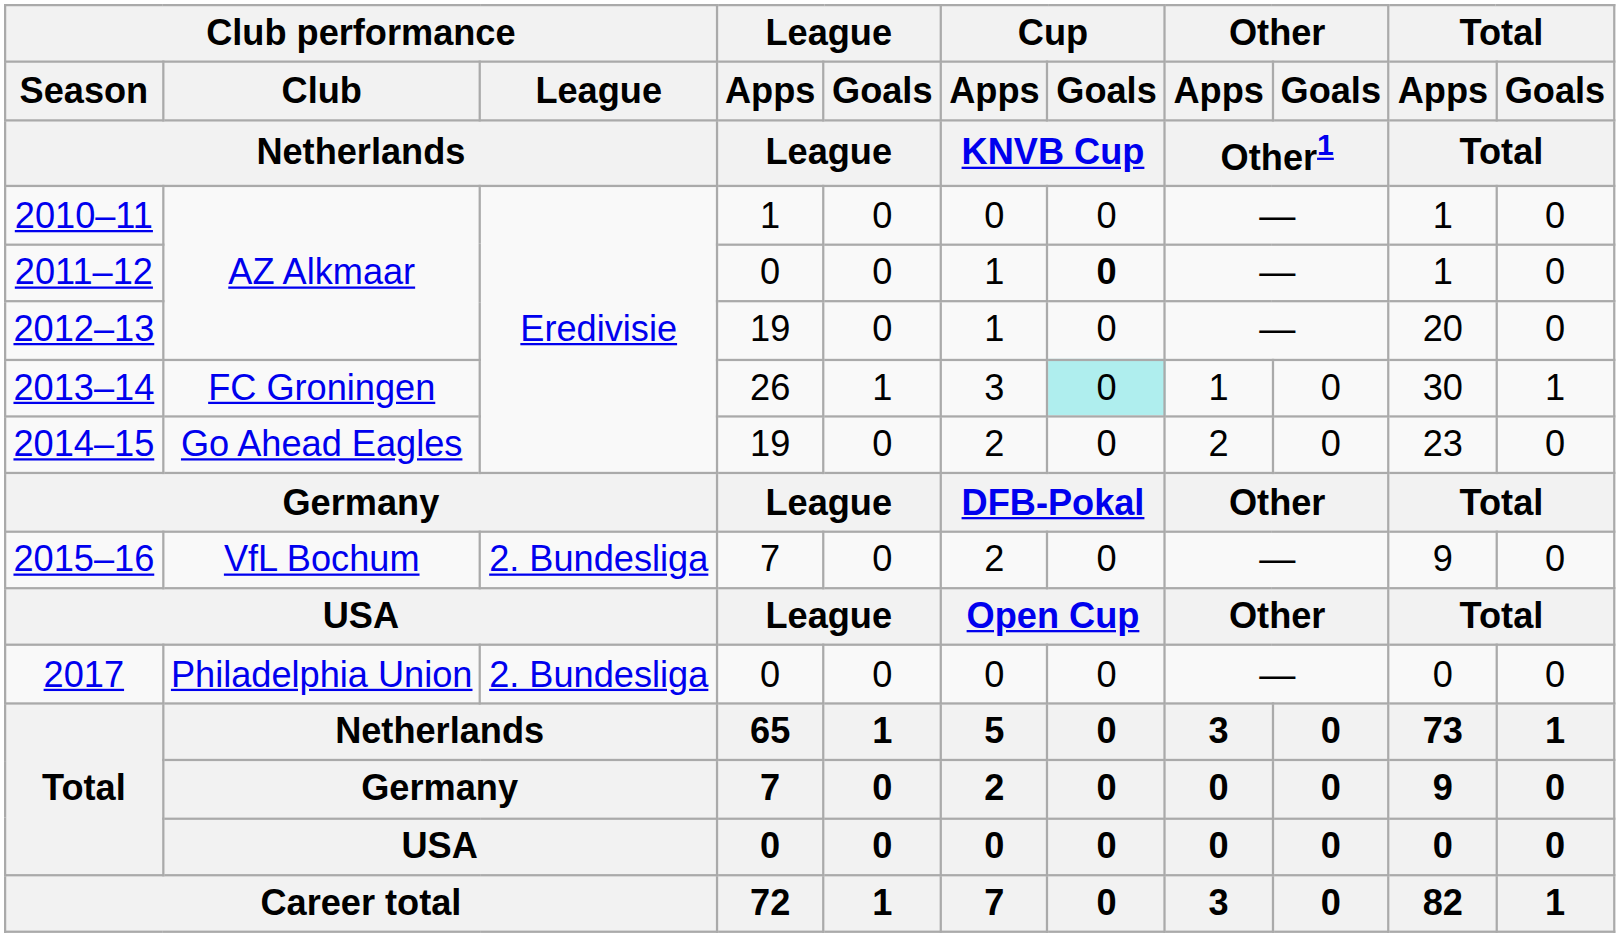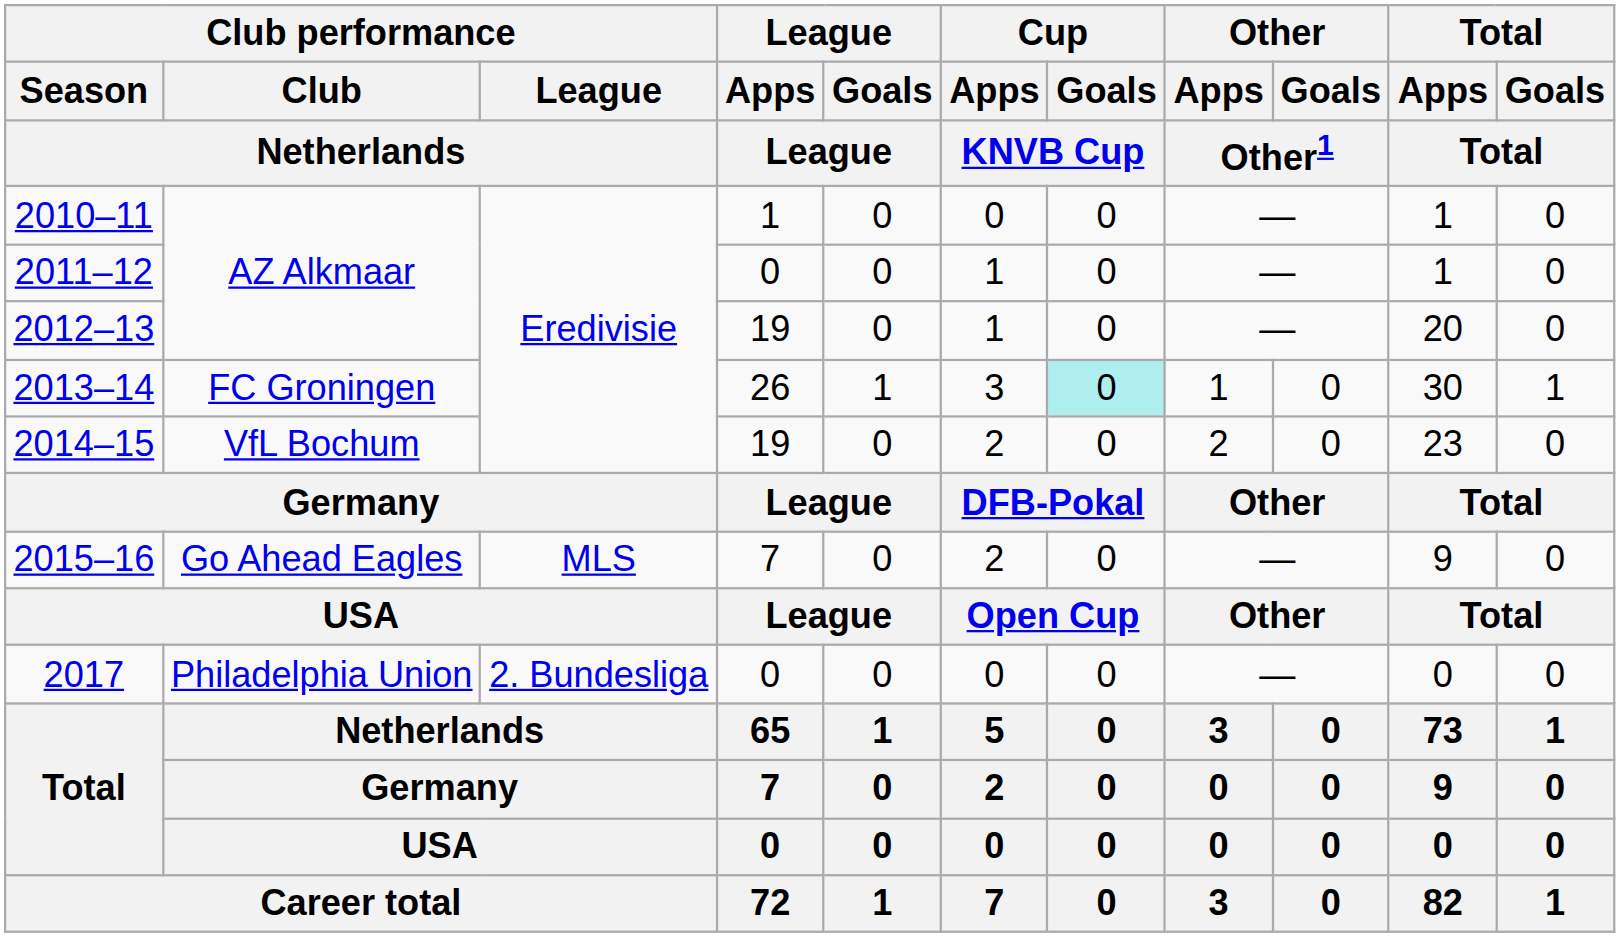2011–12 | Cup / Goals / KNVB Cup: bold -> normal
2014–15 | Club performance / Club / Netherlands: Go Ahead Eagles -> VfL Bochum
2015–16 | Club performance / Club / Netherlands: VfL Bochum -> Go Ahead Eagles
2015–16 | Club performance / League / Netherlands: 2. Bundesliga -> MLS
